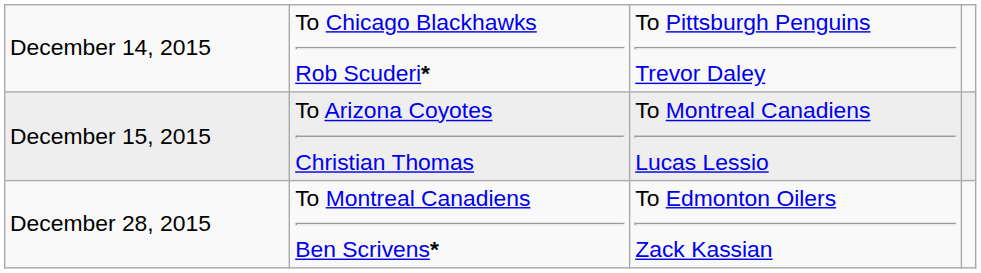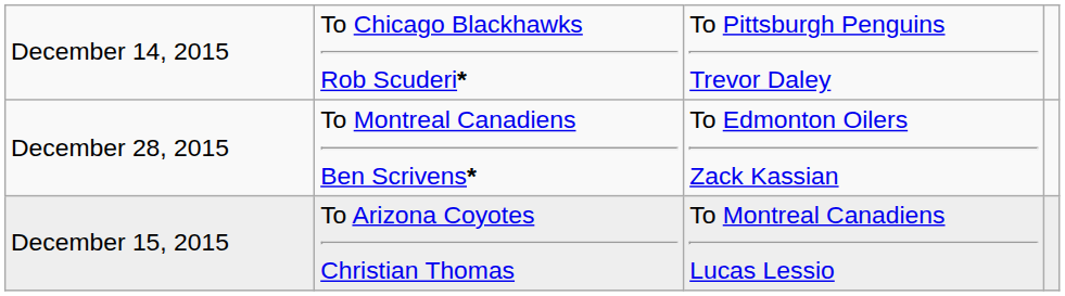rows swapped: December 15, 2015 <-> December 28, 2015
